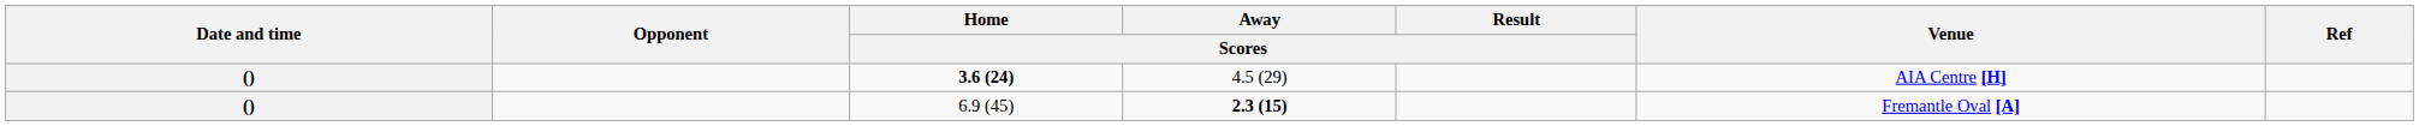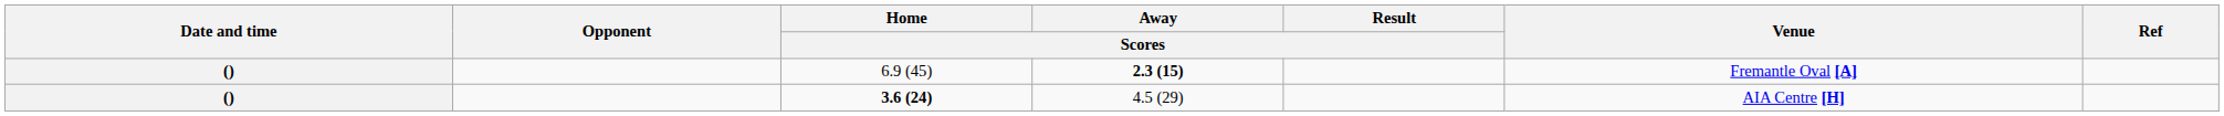rows swapped: 3.6 (24) <-> 6.9 (45)
